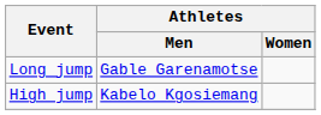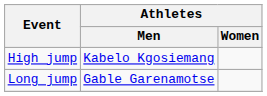rows swapped: High jump <-> Long jump
